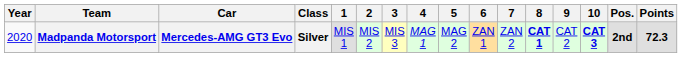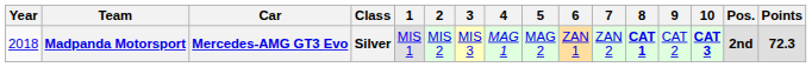Madpanda Motorsport | Year: 2020 -> 2018
